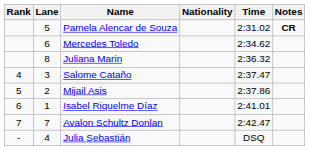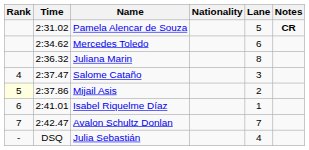columns swapped: Lane <-> Time
Mijail Asis | Rank: no background -> lightyellow background
